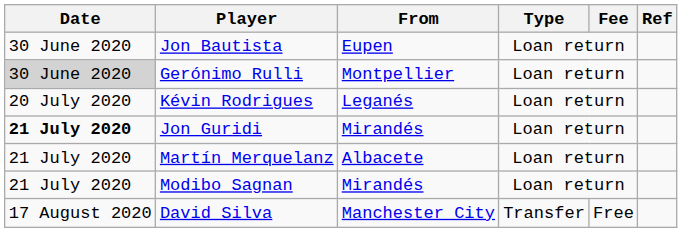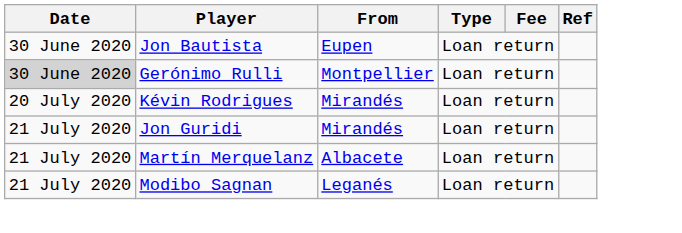Kévin Rodrigues | From: Leganés -> Mirandés
Jon Guridi | Date: bold -> normal
Modibo Sagnan | From: Mirandés -> Leganés
- row: 17 August 2020 | David Silva | Manchester City | Transfer | Free
